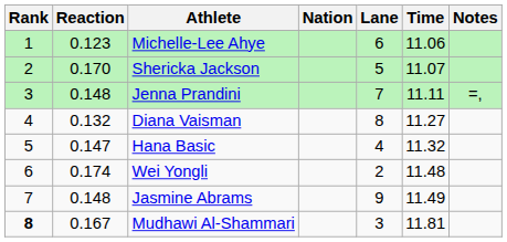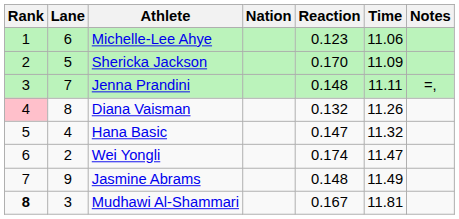columns swapped: Lane <-> Reaction
Shericka Jackson | Time: 11.07 -> 11.09
Diana Vaisman | Rank: no background -> pink background
Diana Vaisman | Time: 11.27 -> 11.26
Wei Yongli | Time: 11.48 -> 11.47
